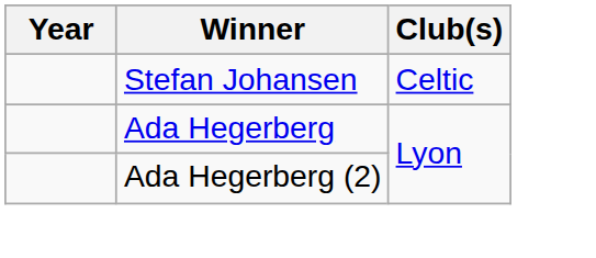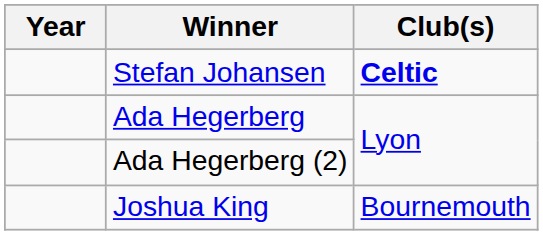Stefan Johansen | Club(s): normal -> bold
+ row: Joshua King | Bournemouth
